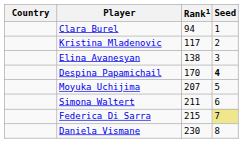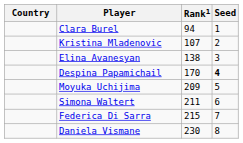Kristina Mladenovic | Rank1: 117 -> 107
Moyuka Uchijima | Rank1: 207 -> 209
Federica Di Sarra | Seed: khaki background -> no background
